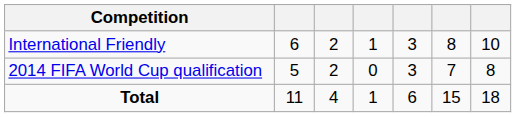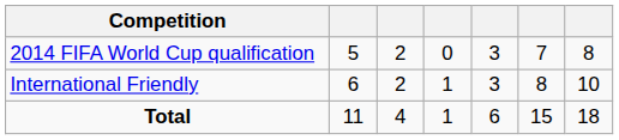rows swapped: International Friendly <-> 2014 FIFA World Cup qualification
